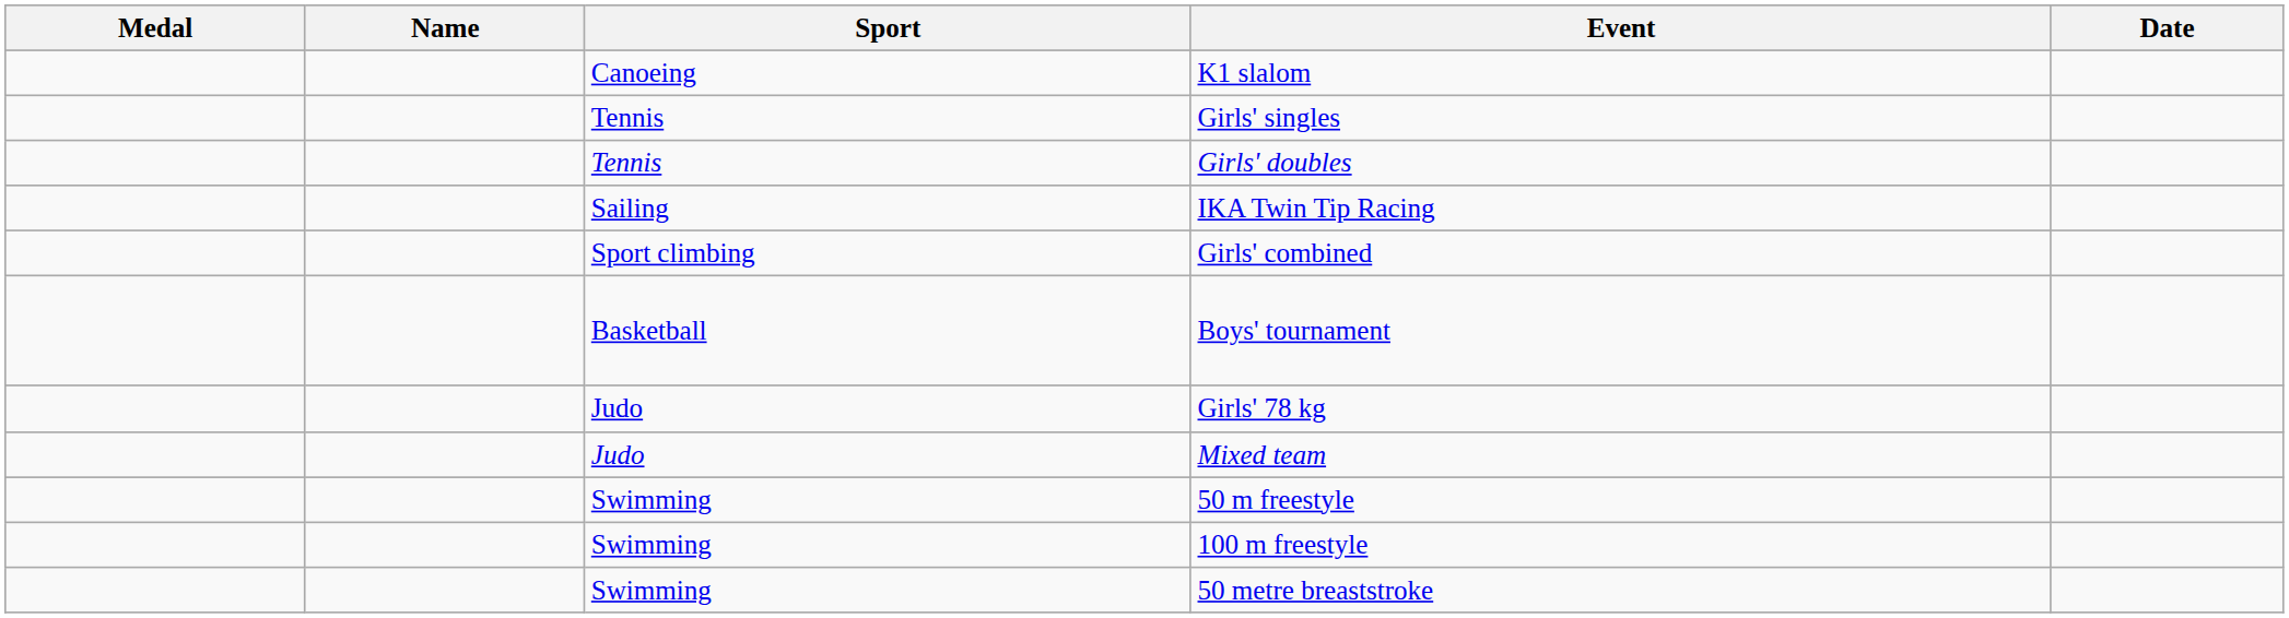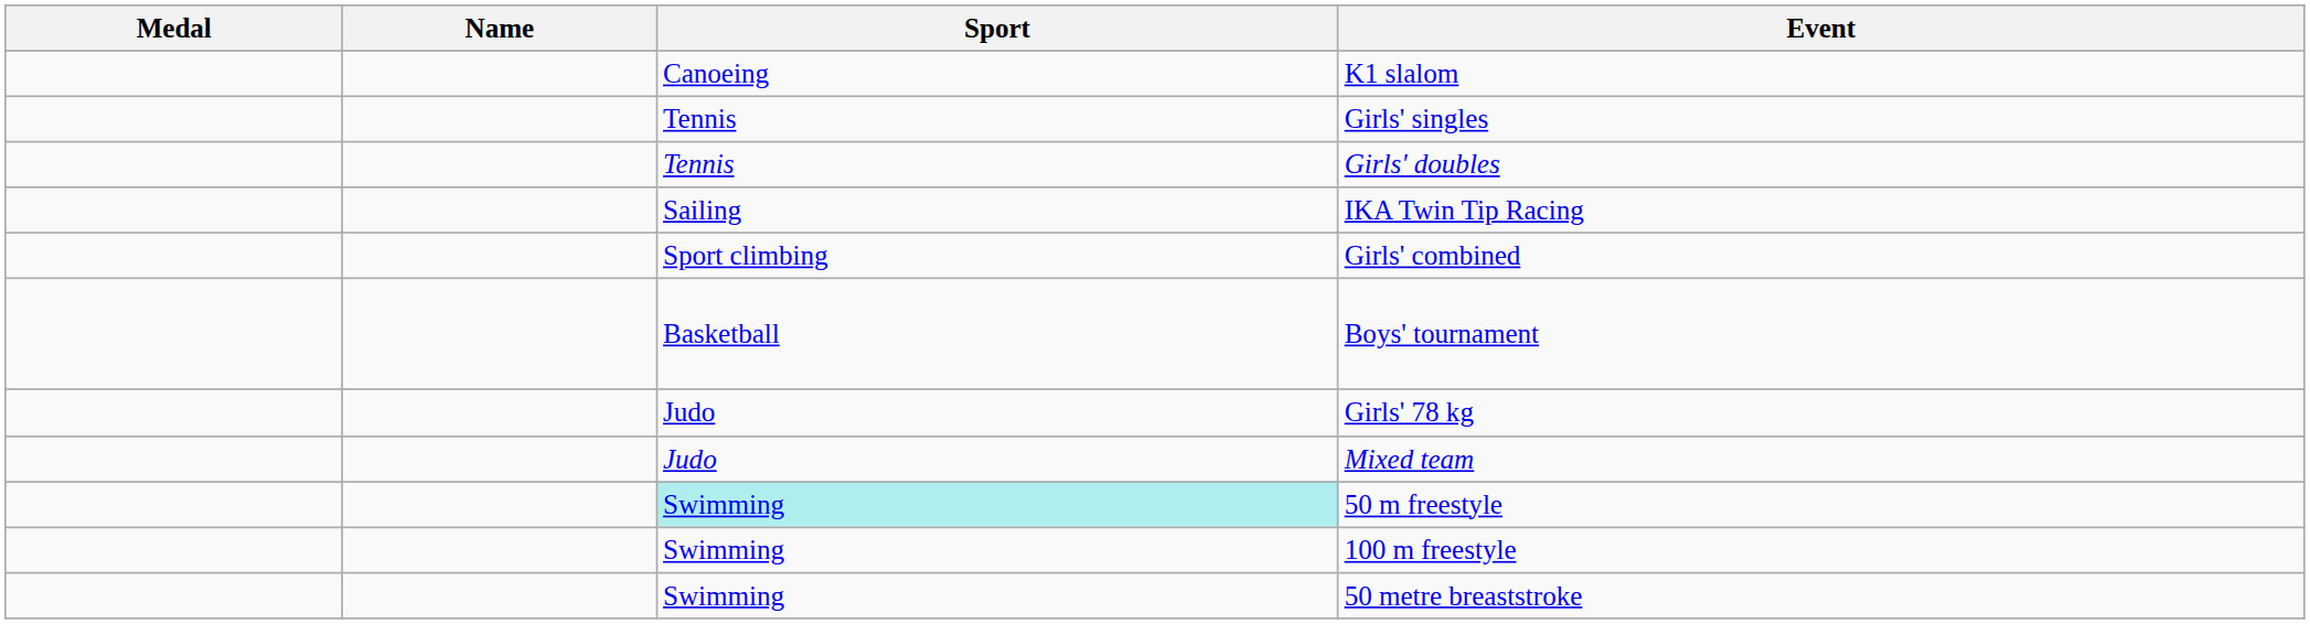- column: Date
50 m freestyle | Sport: no background -> paleturquoise background
